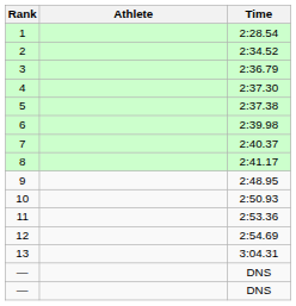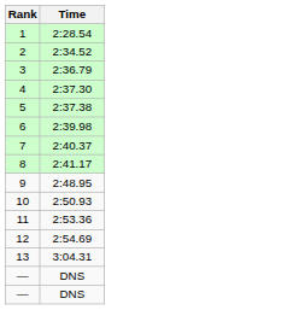- column: Athlete
